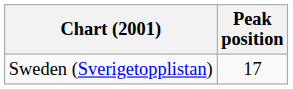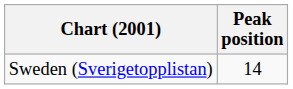Sweden (Sverigetopplistan) | Peak position: 17 -> 14
